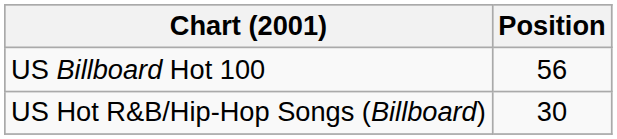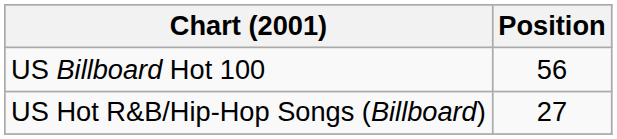US Hot R&B/Hip-Hop Songs (Billboard) | Position: 30 -> 27
